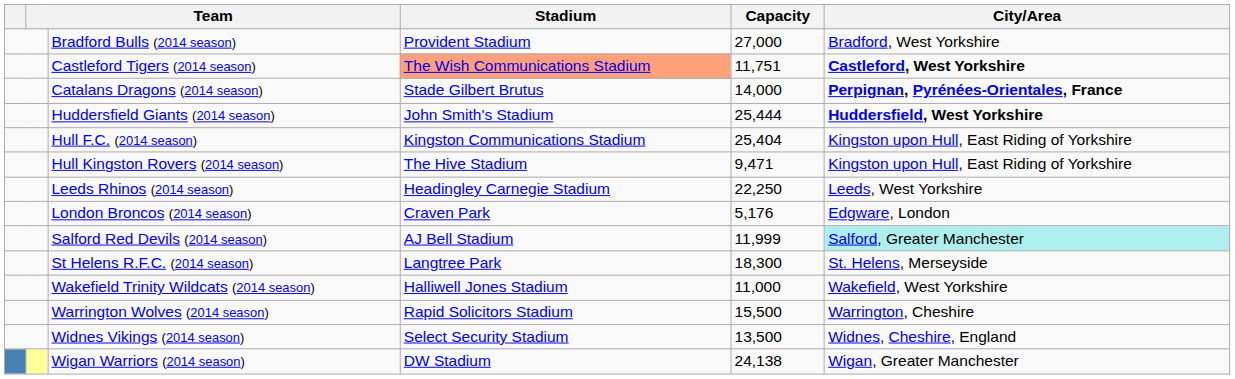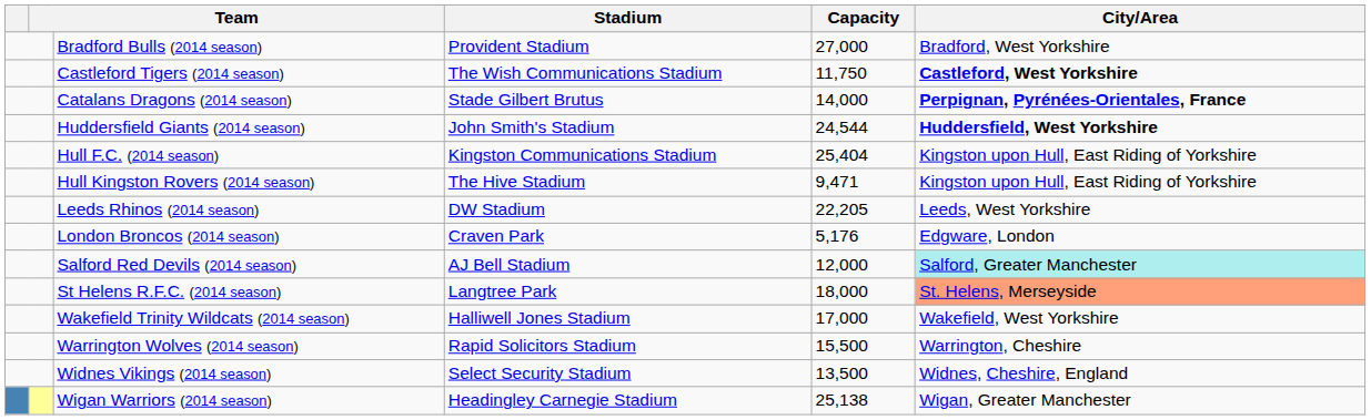Castleford Tigers (2014 season) | Stadium: lightsalmon background -> no background
Castleford Tigers (2014 season) | Capacity: 11,751 -> 11,750
Huddersfield Giants (2014 season) | Capacity: 25,444 -> 24,544
Leeds Rhinos (2014 season) | Stadium: Headingley Carnegie Stadium -> DW Stadium
Leeds Rhinos (2014 season) | Capacity: 22,250 -> 22,205
Salford Red Devils (2014 season) | Capacity: 11,999 -> 12,000
St Helens R.F.C. (2014 season) | Capacity: 18,300 -> 18,000
St Helens R.F.C. (2014 season) | City/Area: no background -> lightsalmon background
Wakefield Trinity Wildcats (2014 season) | Capacity: 11,000 -> 17,000
Wigan Warriors (2014 season) | Stadium: DW Stadium -> Headingley Carnegie Stadium
Wigan Warriors (2014 season) | Capacity: 24,138 -> 25,138
